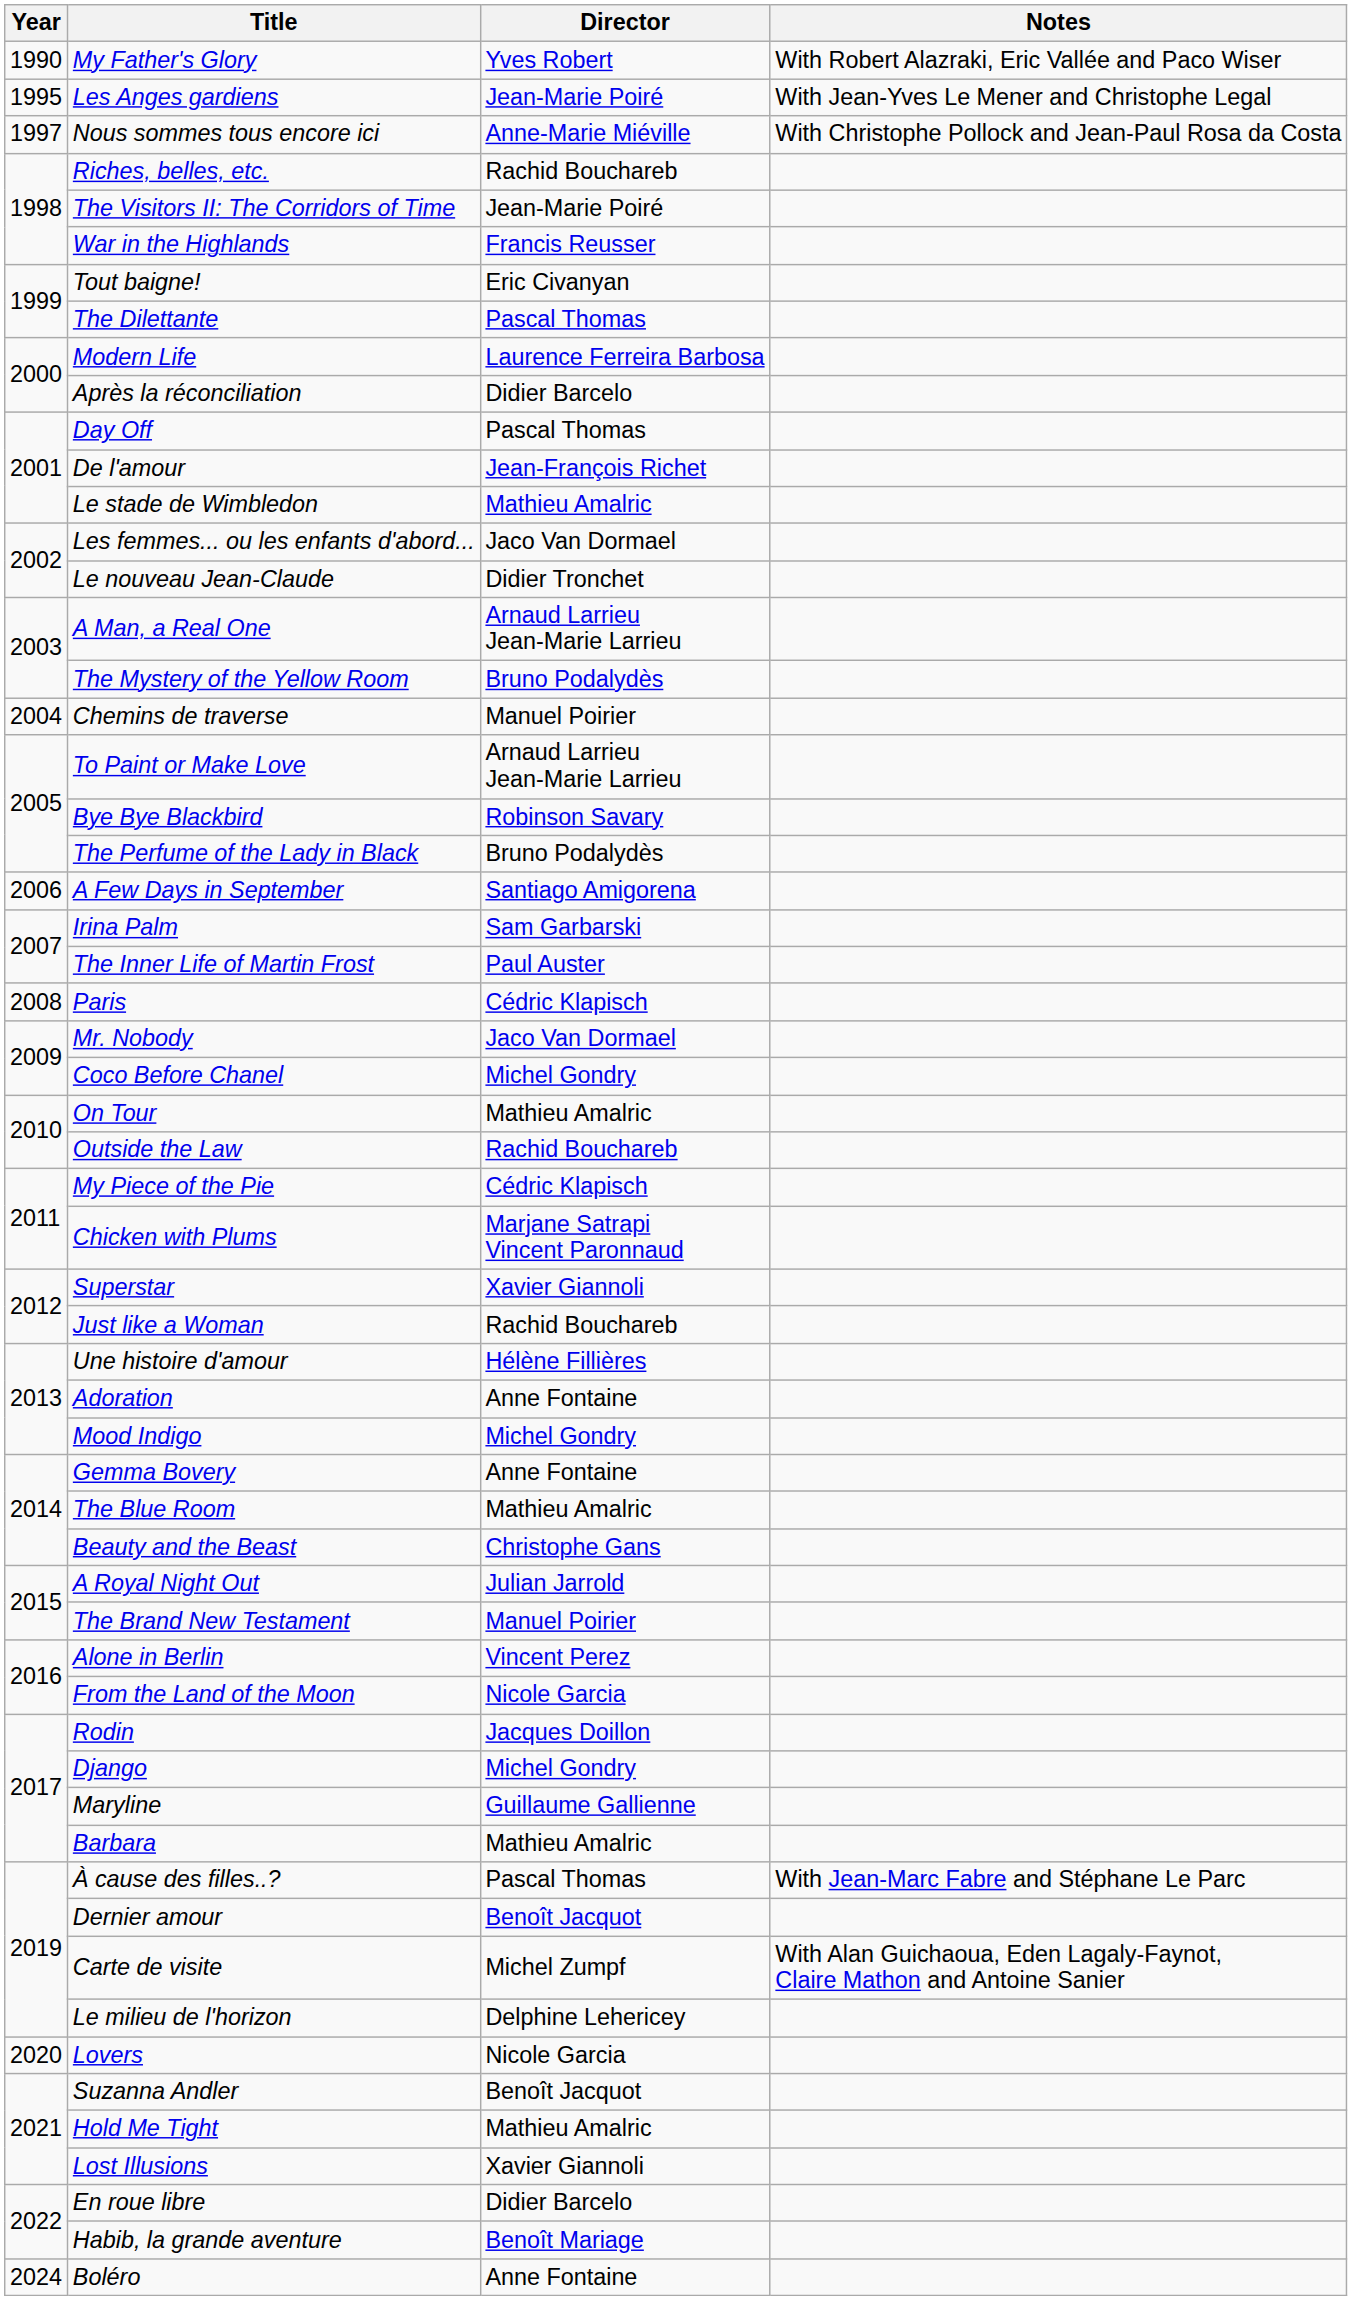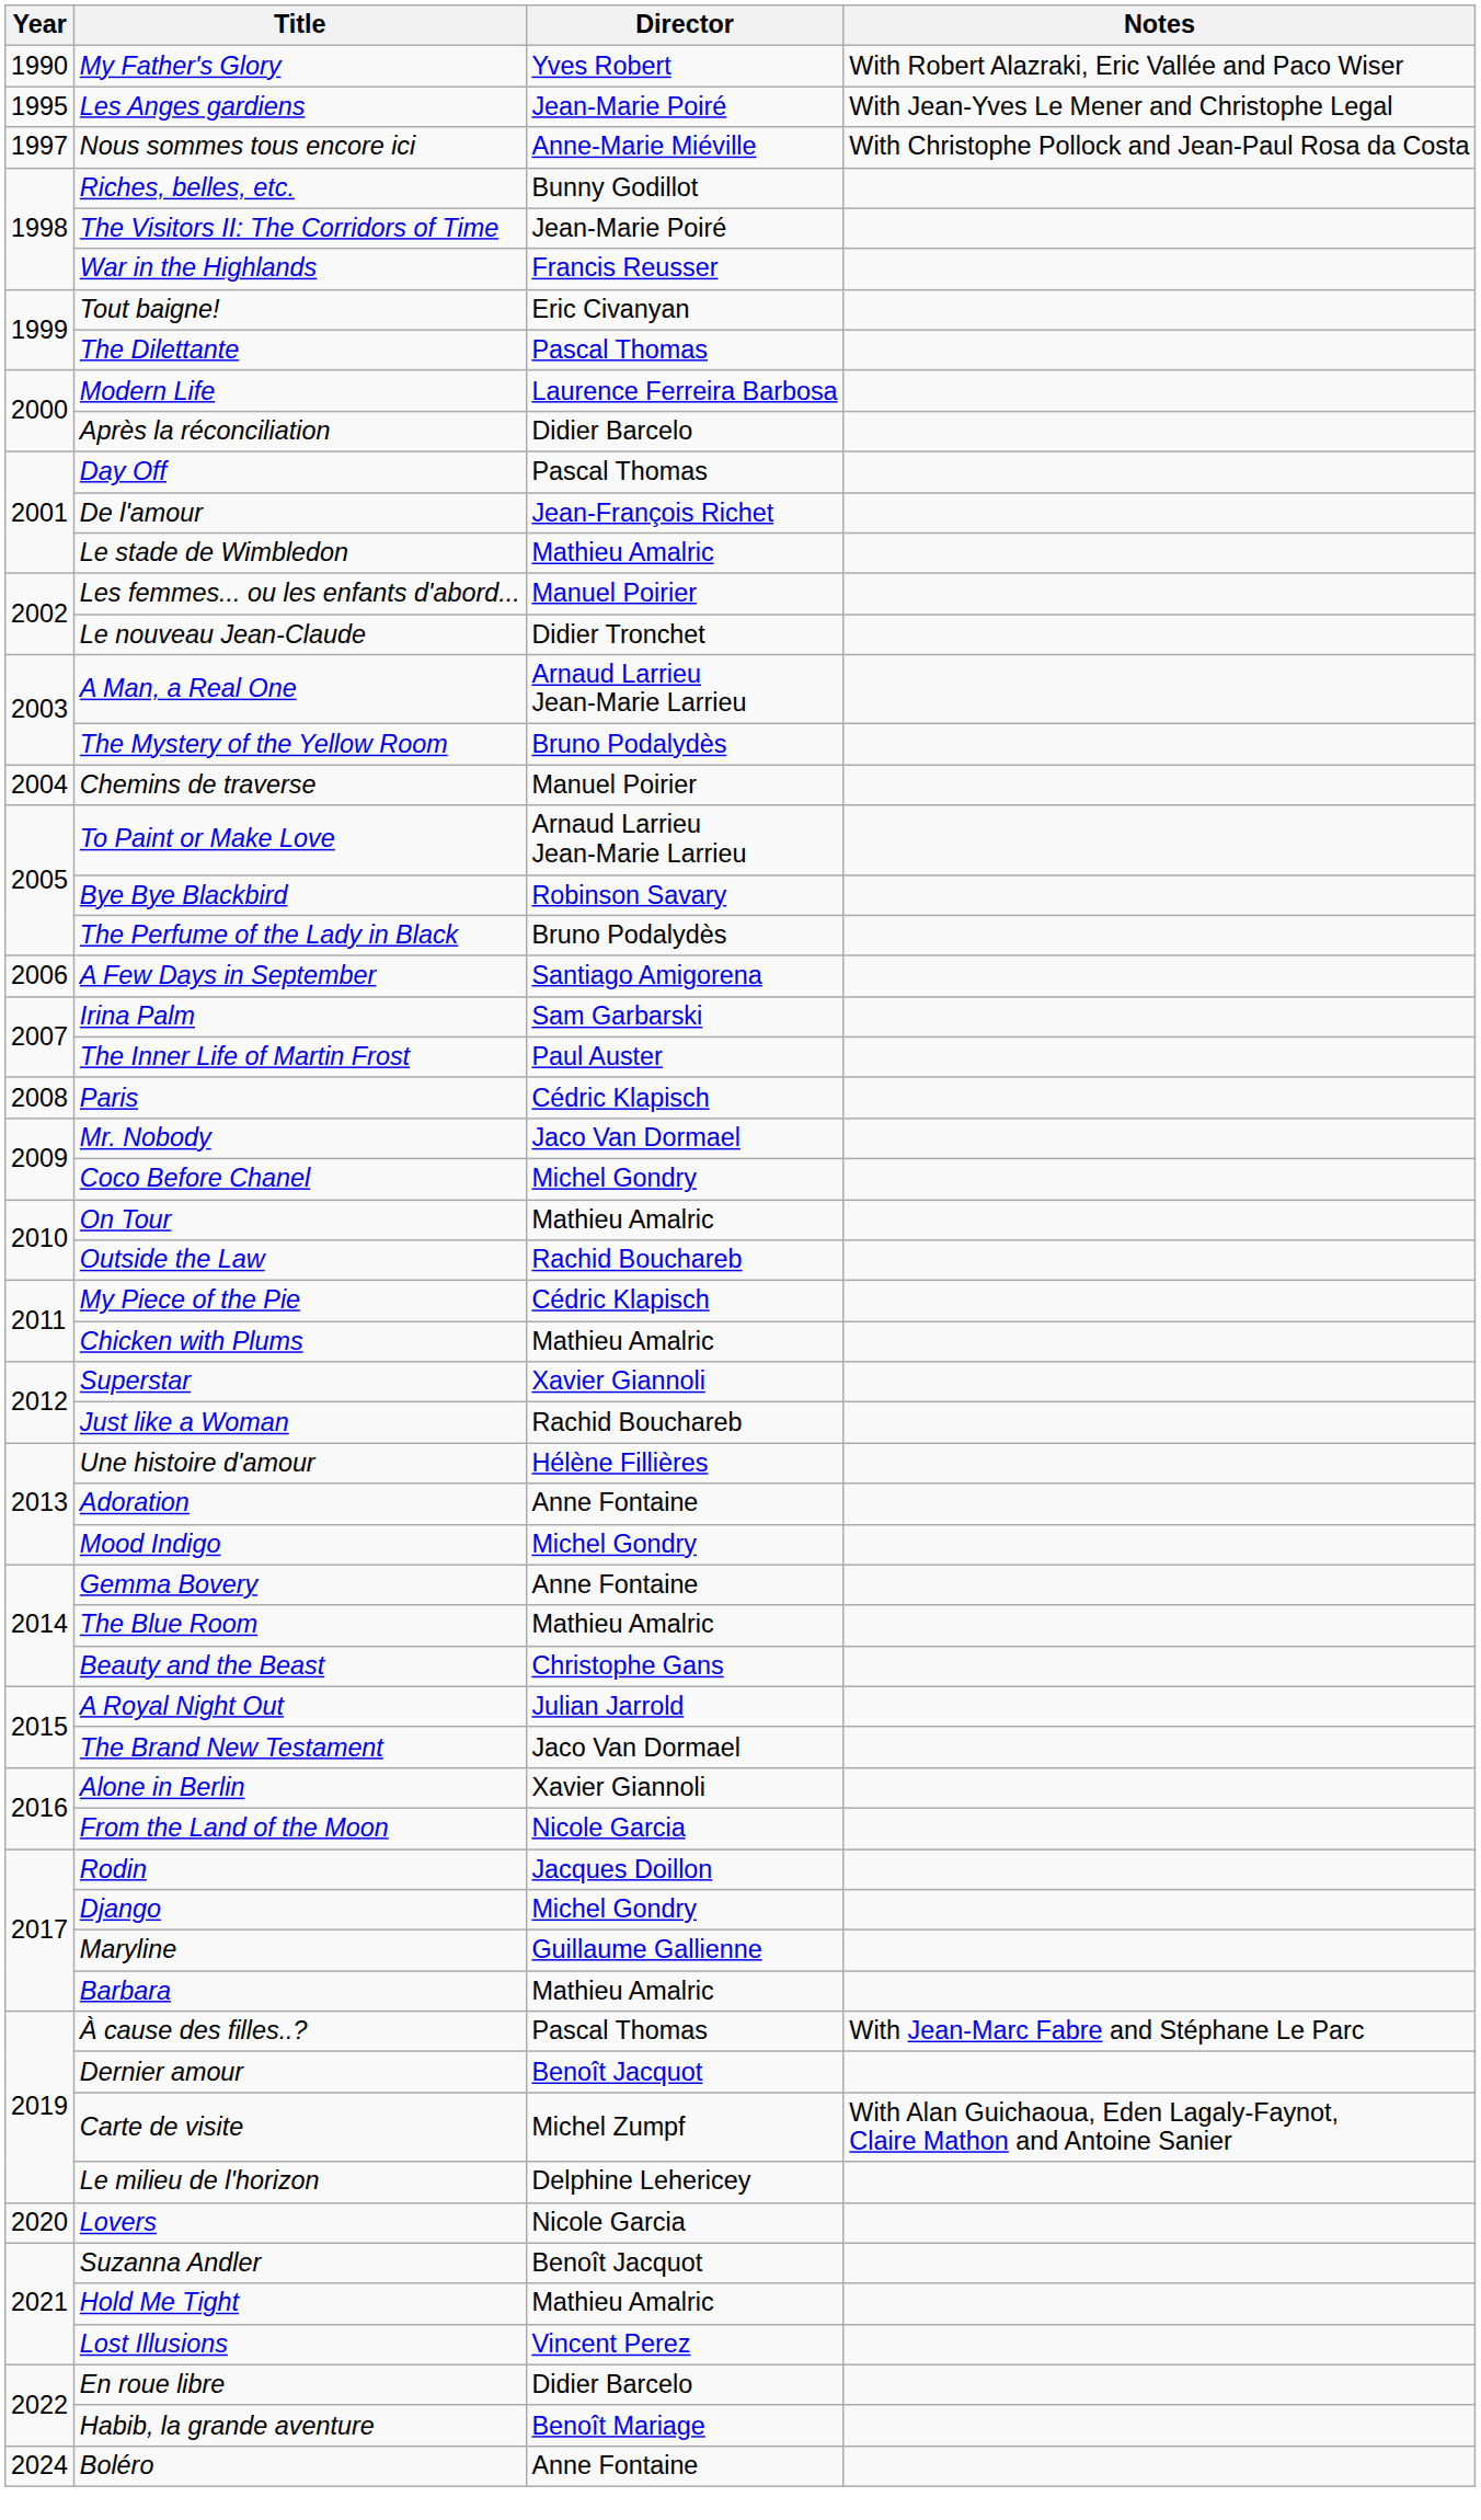Riches, belles, etc. | Director: Rachid Bouchareb -> Bunny Godillot
Les femmes... ou les enfants d'abord... | Director: Jaco Van Dormael -> Manuel Poirier
Chicken with Plums | Director: Marjane Satrapi Vincent Paronnaud -> Mathieu Amalric
The Brand New Testament | Director: Manuel Poirier -> Jaco Van Dormael
Alone in Berlin | Director: Vincent Perez -> Xavier Giannoli
Lost Illusions | Director: Xavier Giannoli -> Vincent Perez
